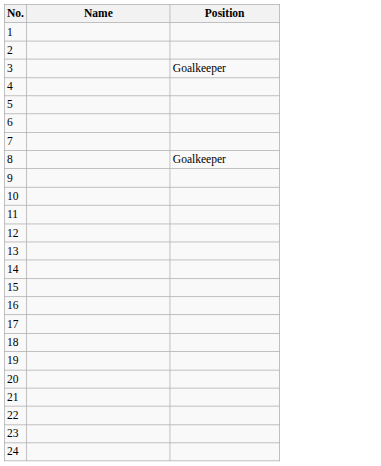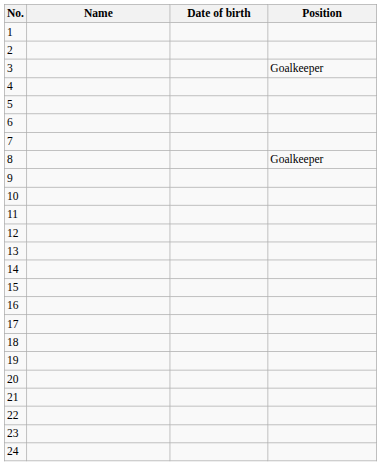+ column: Date of birth
